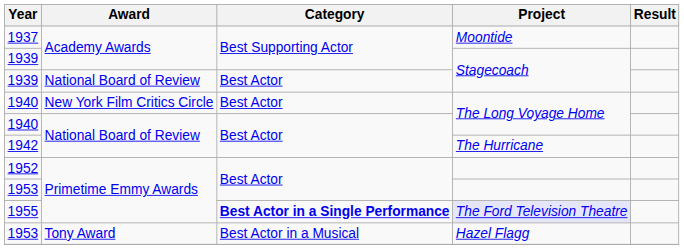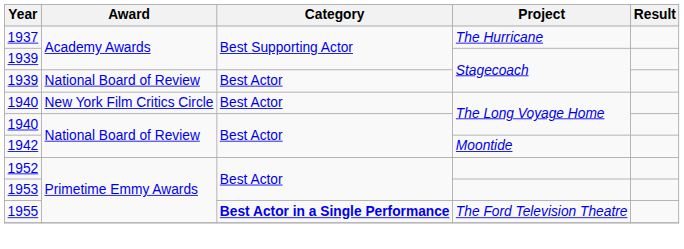1937 | Project: Moontide -> The Hurricane
1942 | Project: The Hurricane -> Moontide
1955 | Project: lavender background -> no background
- row: 1953 | Tony Award | Best Actor in a Musical | Hazel Flagg
